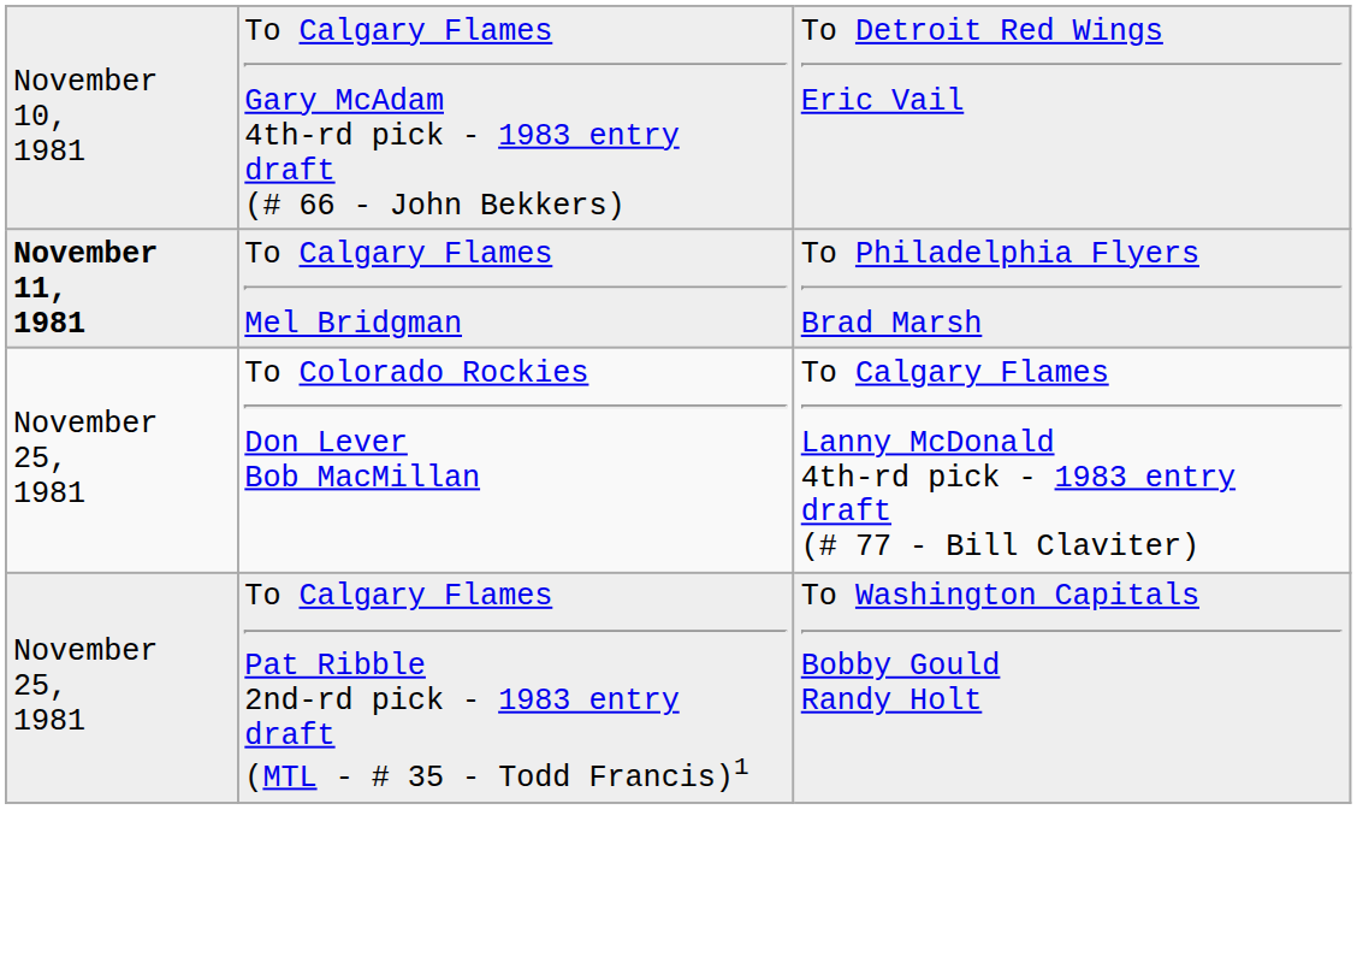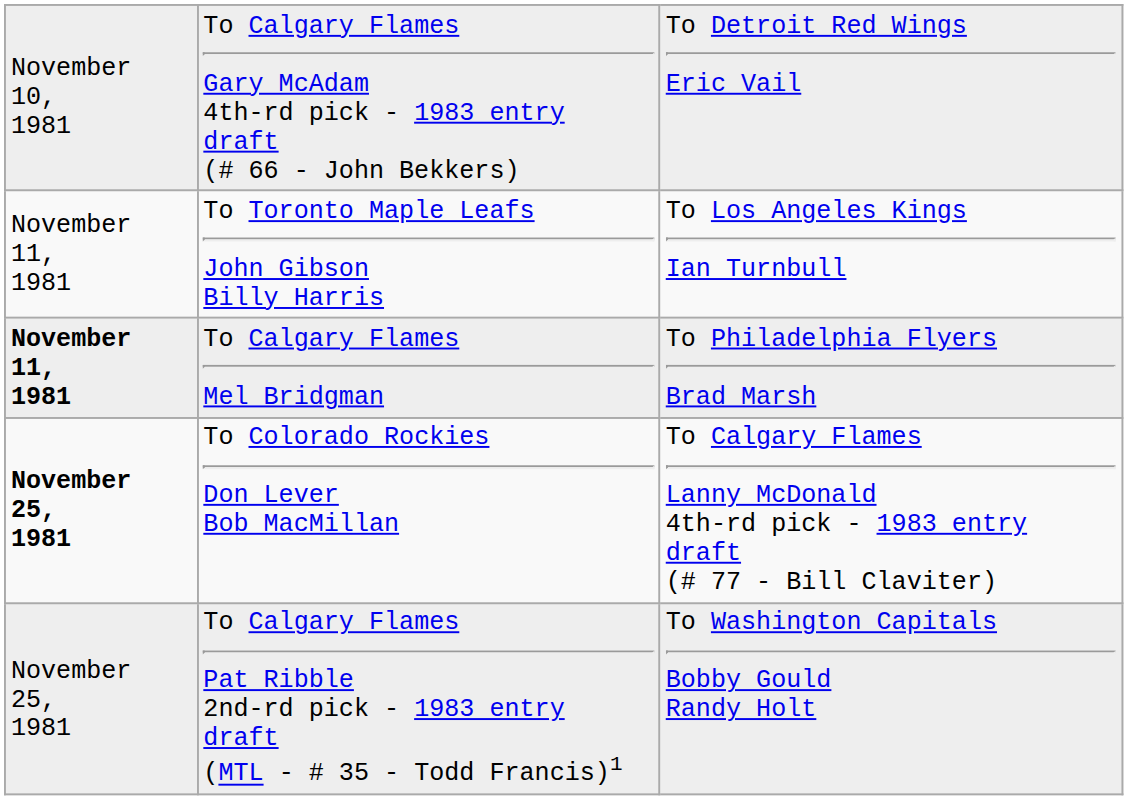+ row: November 11, 1981 | To Toronto Maple Leafs John Gibson Billy Harris | To Los Angeles Kings Ian Turnbull
To Colorado Rockies Don Lever Bob MacMillan | column 1: normal -> bold
